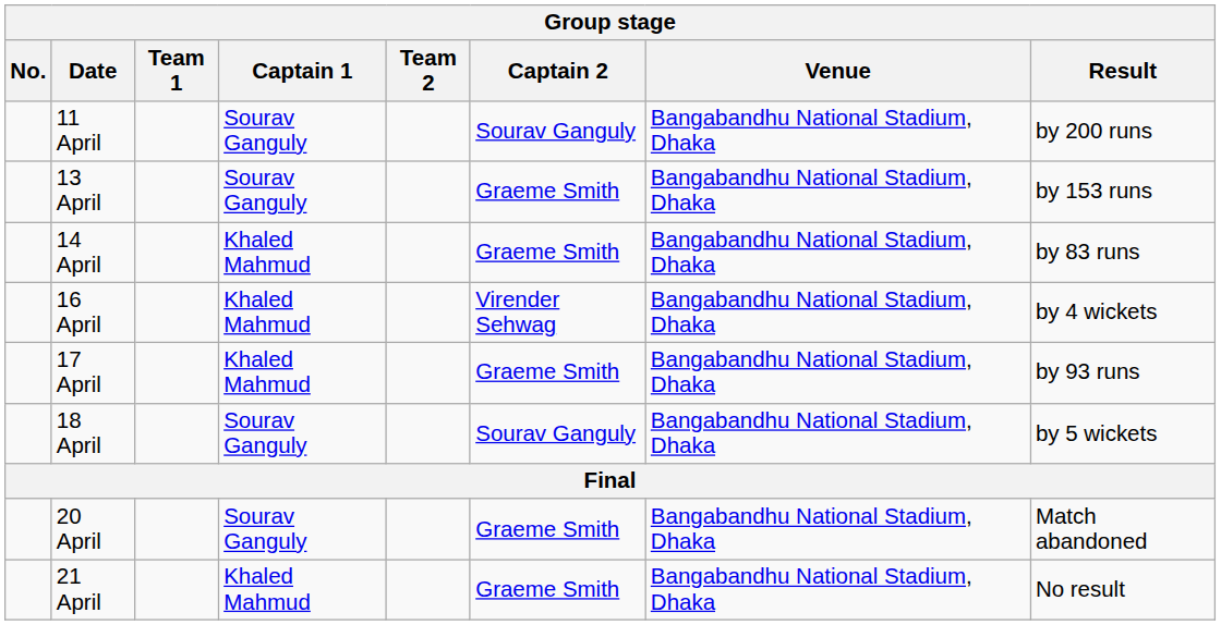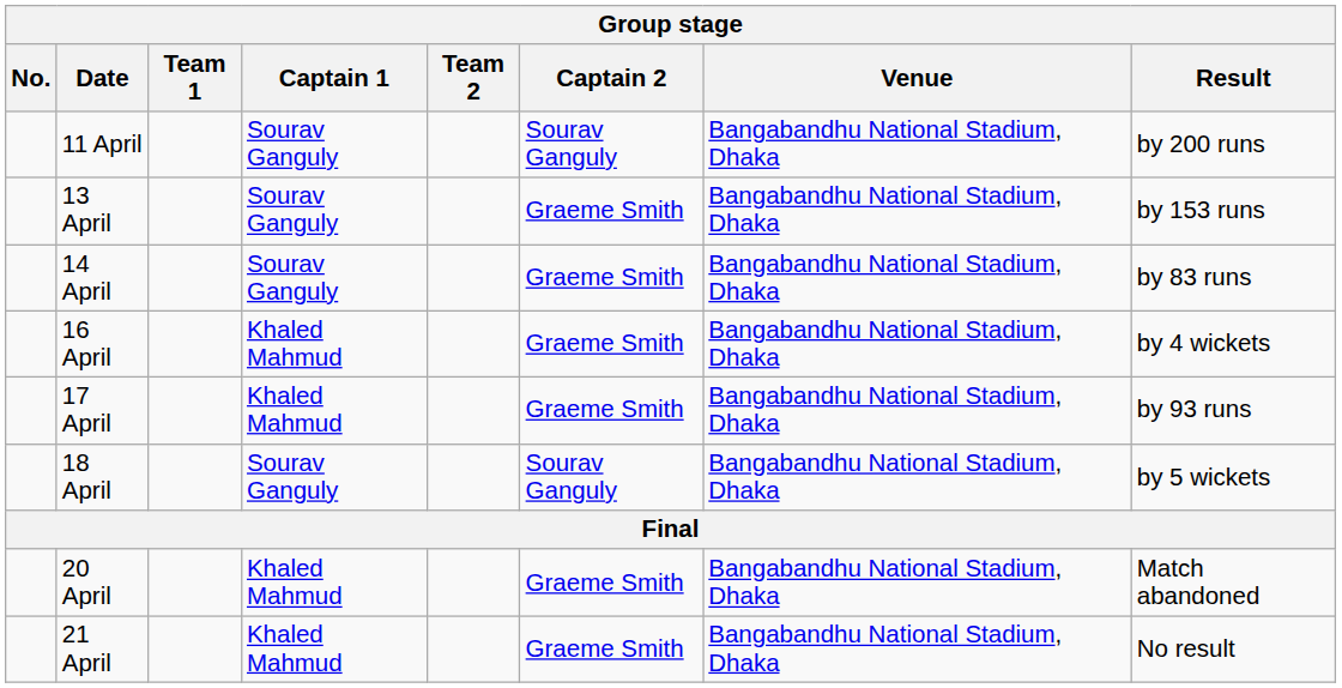14 April | Captain 1: Khaled Mahmud -> Sourav Ganguly
16 April | Captain 2: Virender Sehwag -> Graeme Smith
20 April | Captain 1: Sourav Ganguly -> Khaled Mahmud
